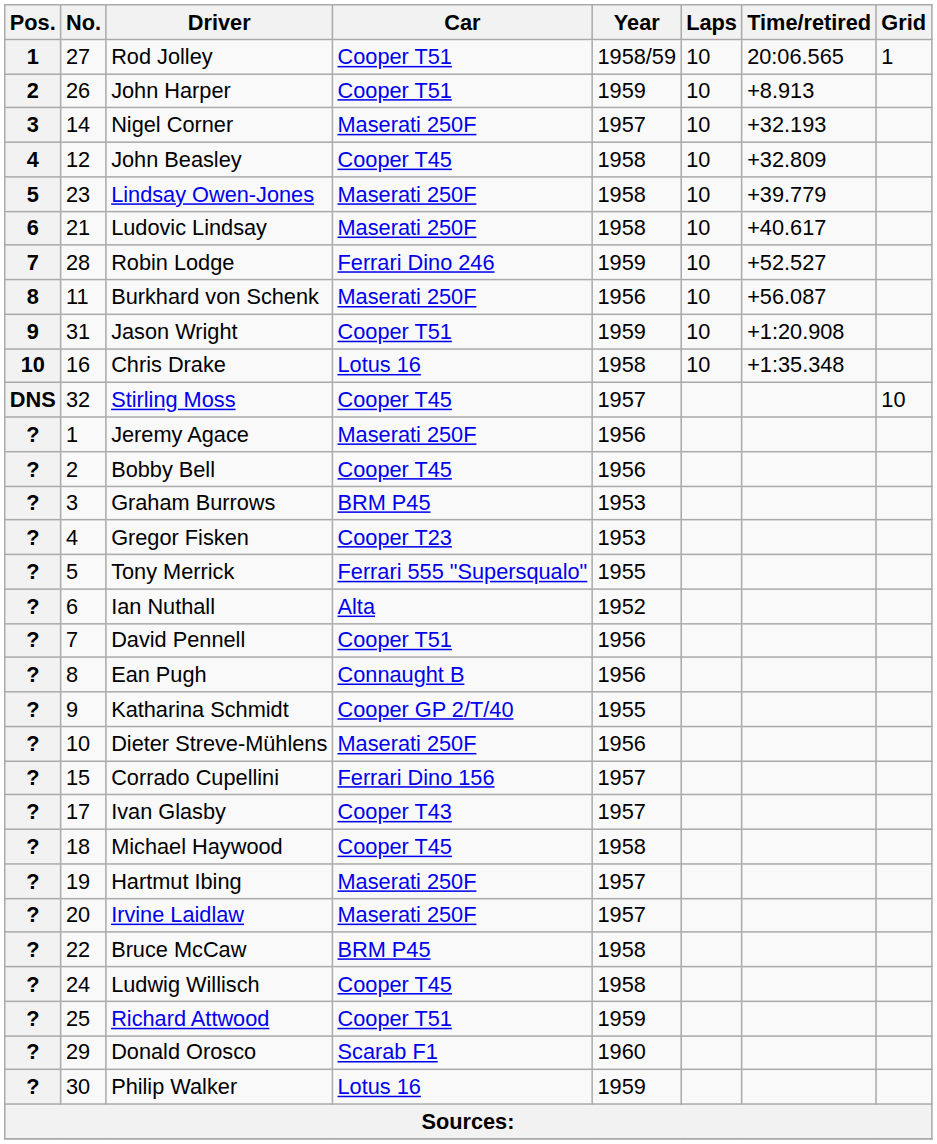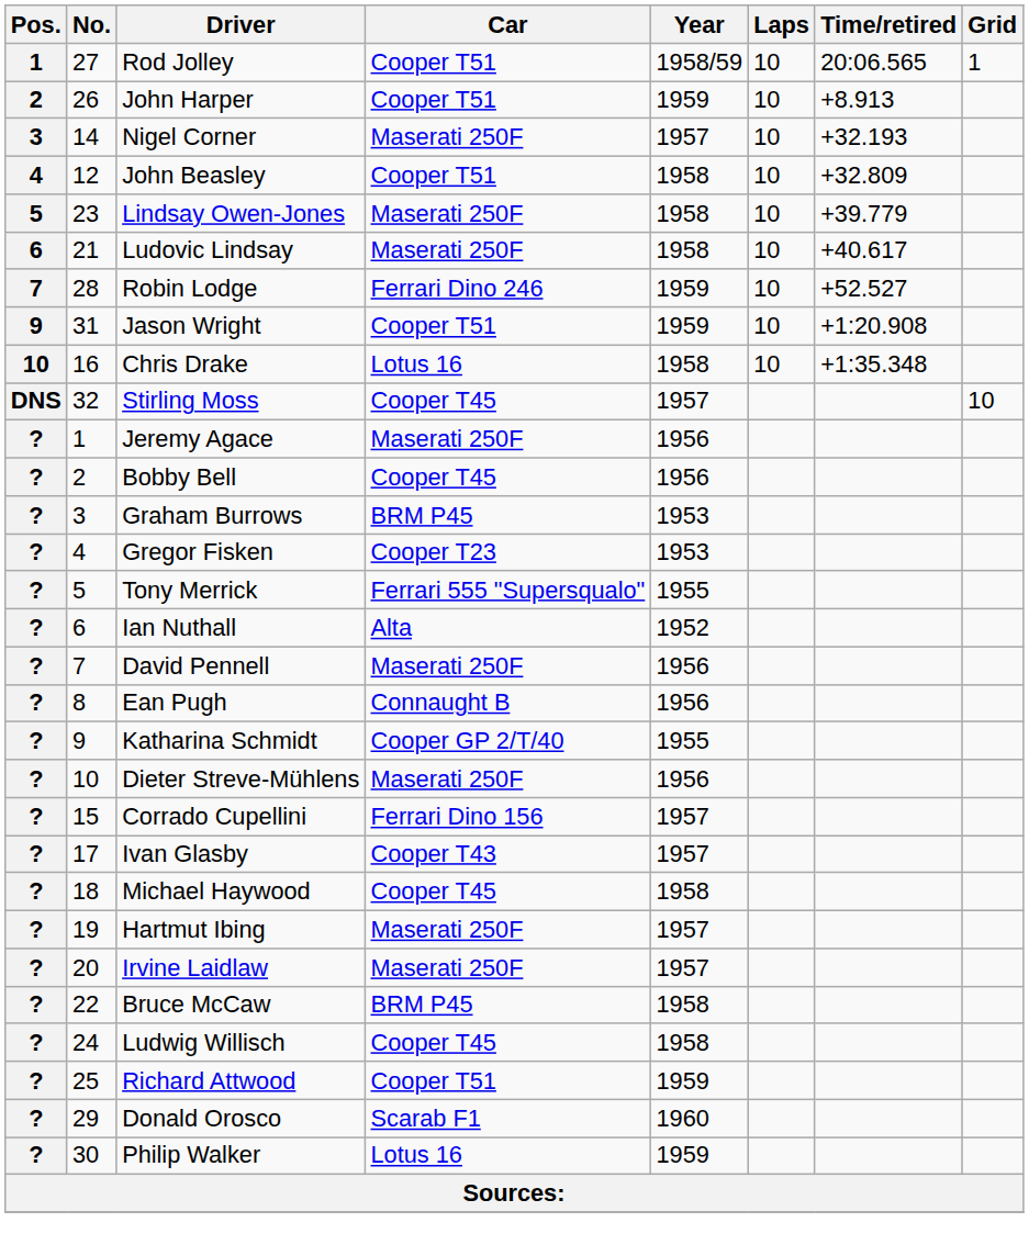John Beasley | Car: Cooper T45 -> Cooper T51
- row: 8 | 11 | Burkhard von Schenk | Maserati 250F | 1956 | 10 | +56.087
David Pennell | Car: Cooper T51 -> Maserati 250F
